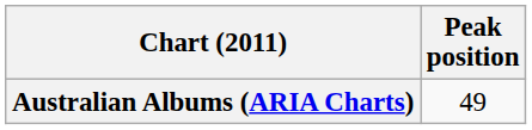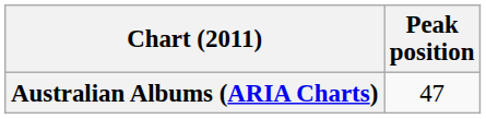Australian Albums (ARIA Charts) | Peak position: 49 -> 47
